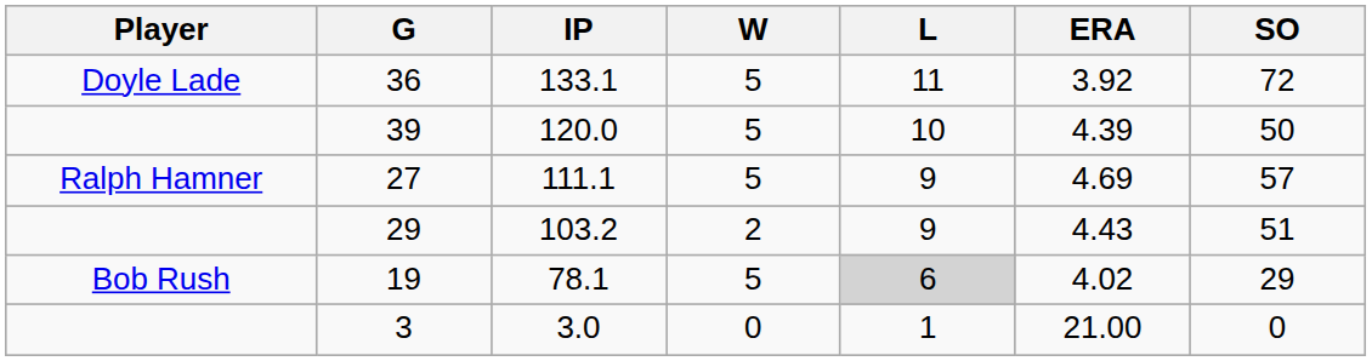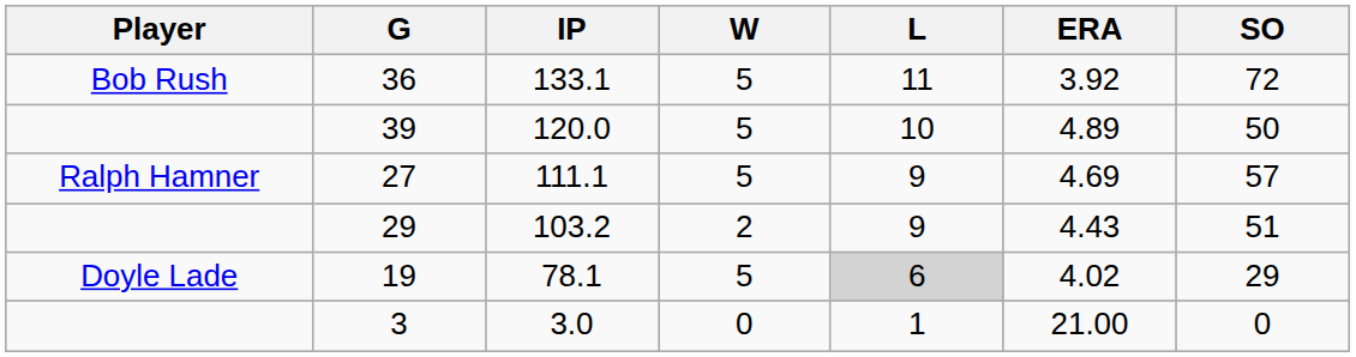36 | Player: Doyle Lade -> Bob Rush
39 | ERA: 4.39 -> 4.89
19 | Player: Bob Rush -> Doyle Lade
